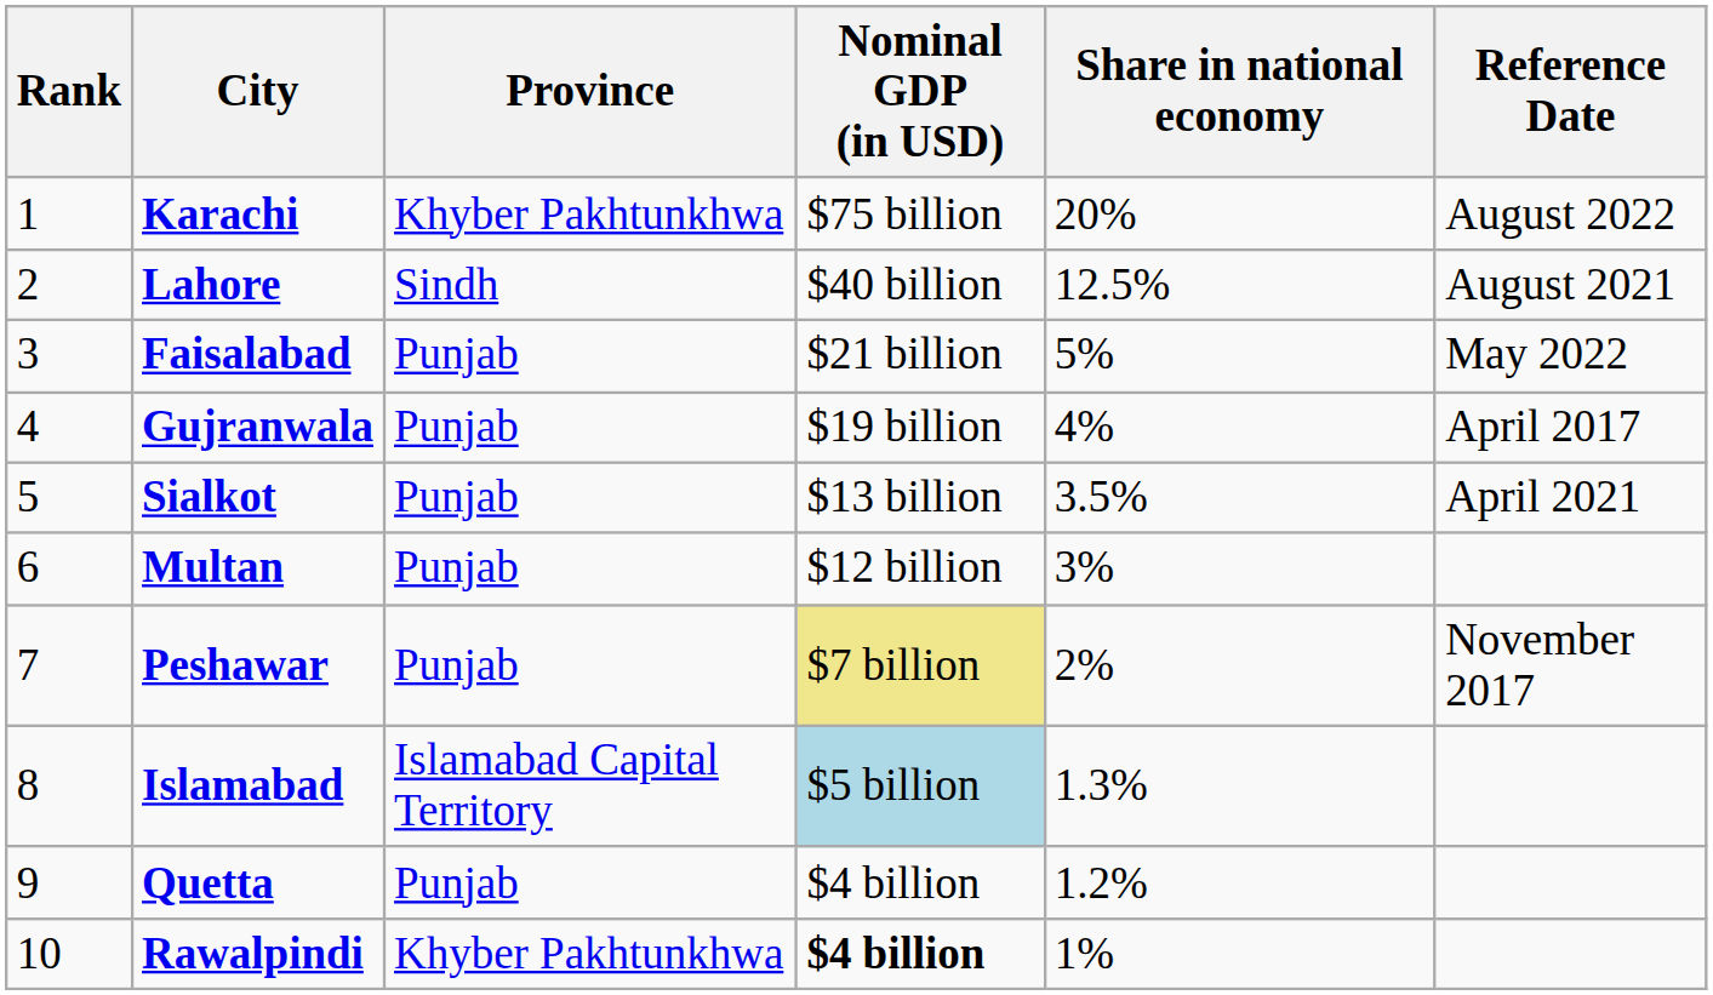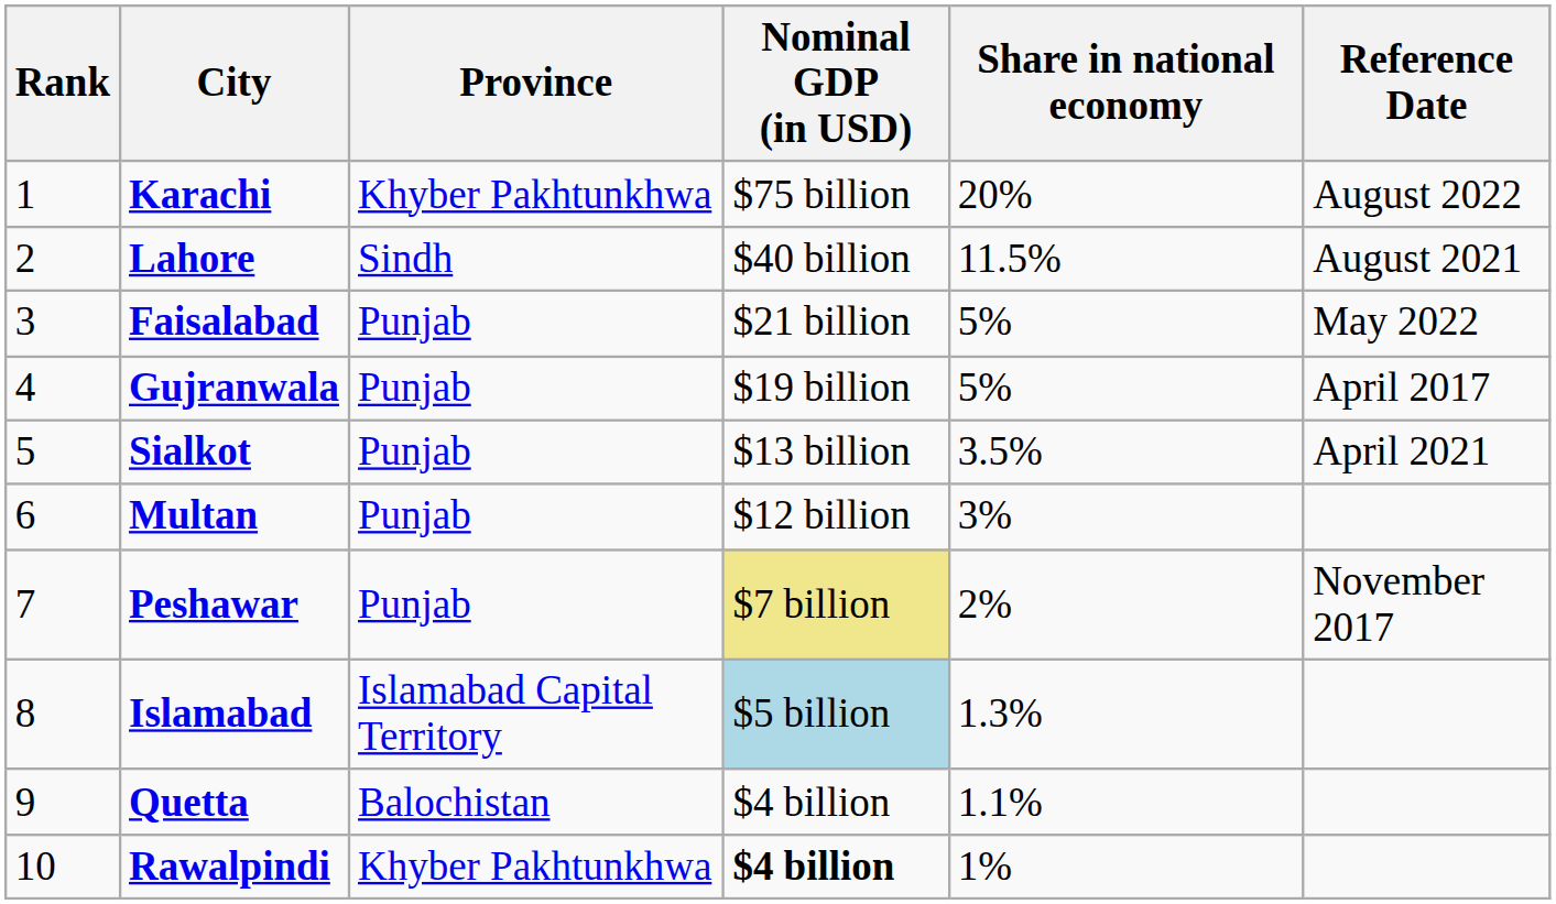Lahore | Share in national economy: 12.5% -> 11.5%
Gujranwala | Share in national economy: 4% -> 5%
Quetta | Province: Punjab -> Balochistan
Quetta | Share in national economy: 1.2% -> 1.1%
